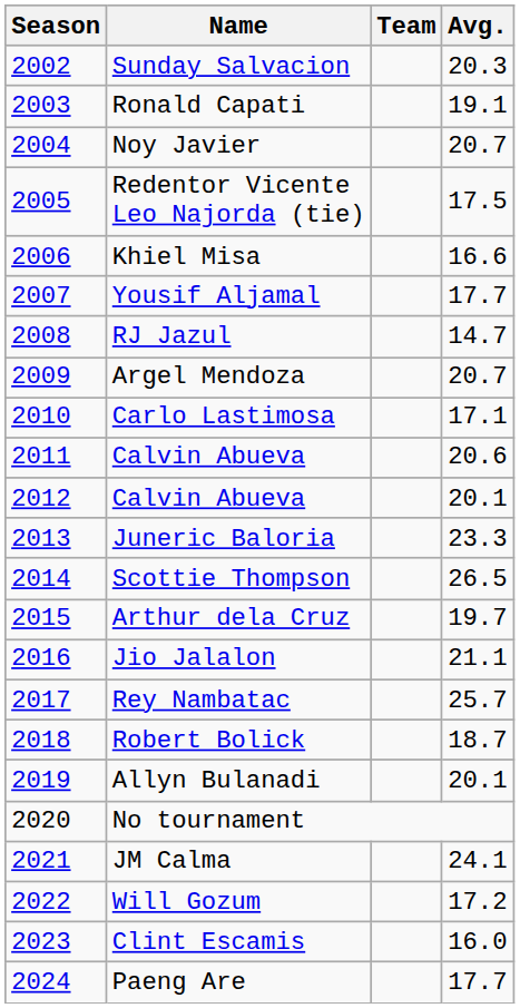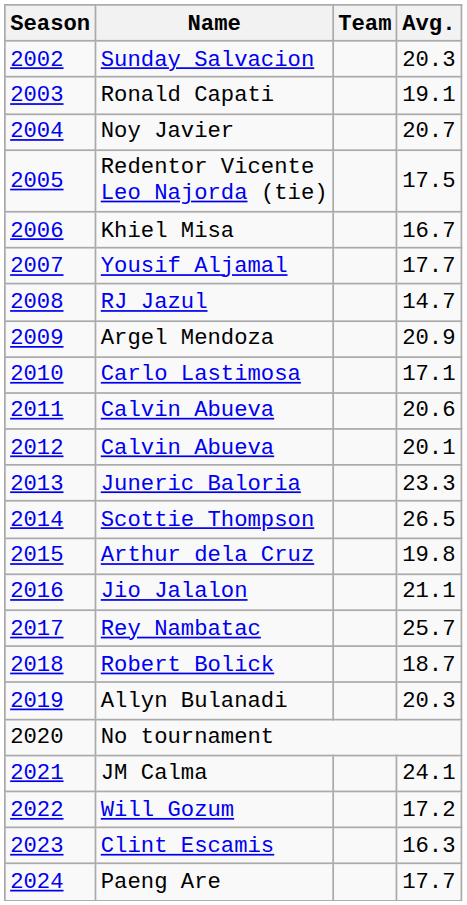Khiel Misa | Avg.: 16.6 -> 16.7
Argel Mendoza | Avg.: 20.7 -> 20.9
Arthur dela Cruz | Avg.: 19.7 -> 19.8
Allyn Bulanadi | Avg.: 20.1 -> 20.3
Clint Escamis | Avg.: 16.0 -> 16.3
